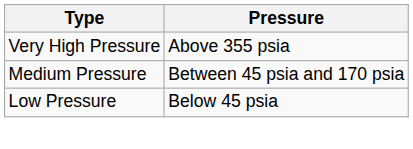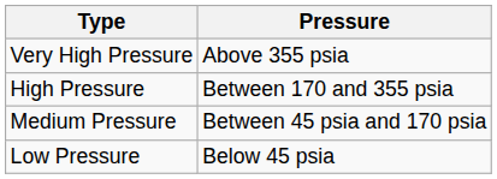+ row: High Pressure | Between 170 and 355 psia
